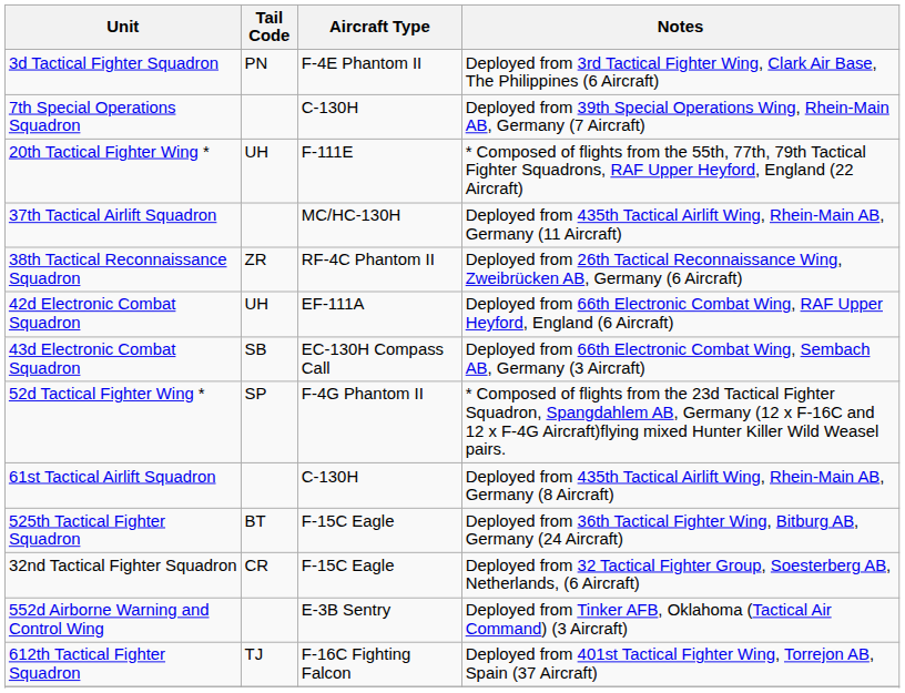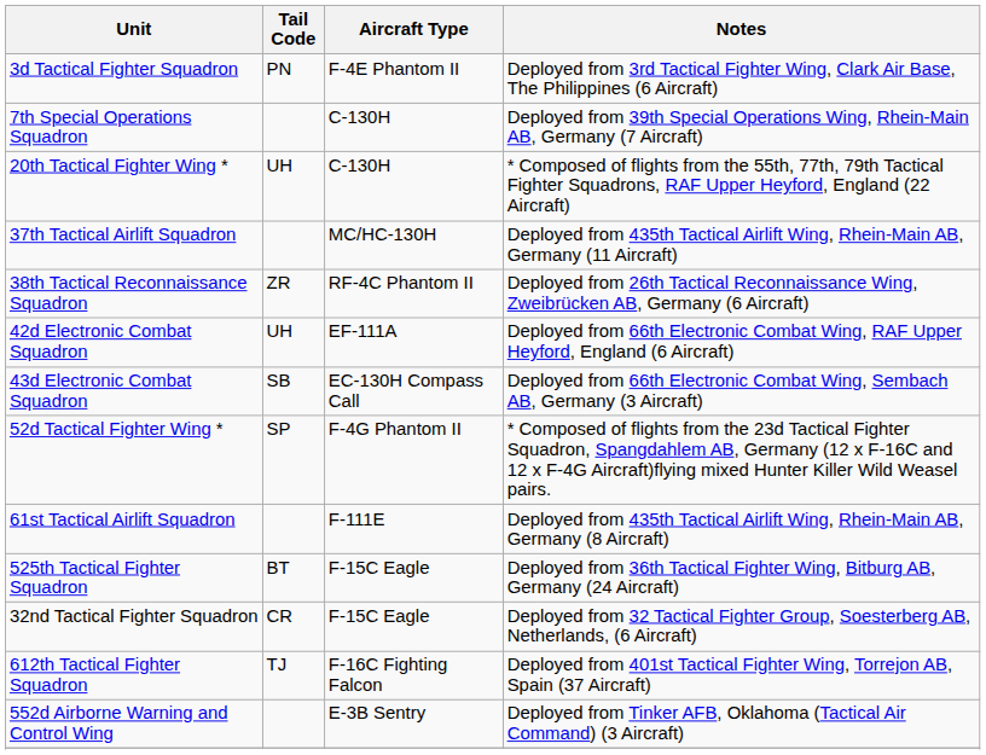20th Tactical Fighter Wing * | Aircraft Type: F-111E -> C-130H
61st Tactical Airlift Squadron | Aircraft Type: C-130H -> F-111E
rows swapped: 612th Tactical Fighter Squadron <-> 552d Airborne Warning and Control Wing
